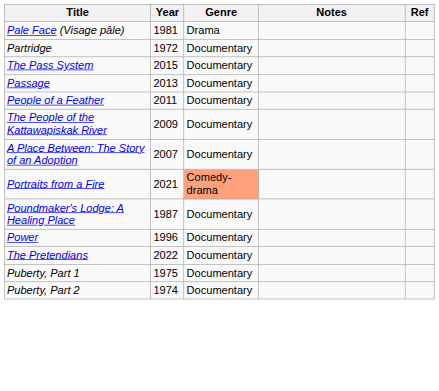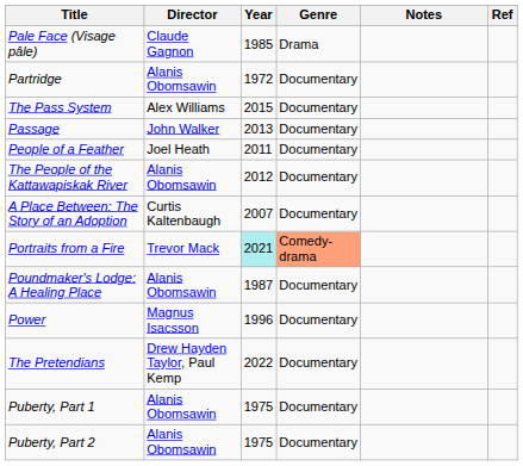+ column: Director | Claude Gagnon | Alanis Obomsawin | Alex Williams | John Walker | Joel Heath | Alanis Obomsawin | Curtis Kaltenbaugh | Trevor Mack | Alanis Obomsawin | Magnus Isacsson | Drew Hayden Taylor, Paul Kemp | Alanis Obomsawin | Alanis Obomsawin
Pale Face (Visage pâle) | Year: 1981 -> 1985
The People of the Kattawapiskak River | Year: 2009 -> 2012
Portraits from a Fire | Year: no background -> paleturquoise background
Puberty, Part 2 | Year: 1974 -> 1975
